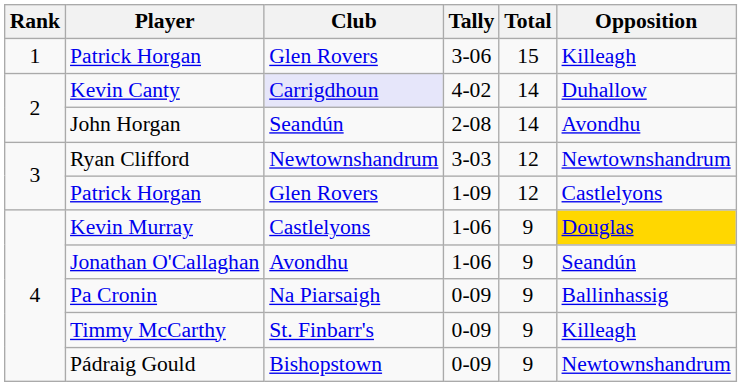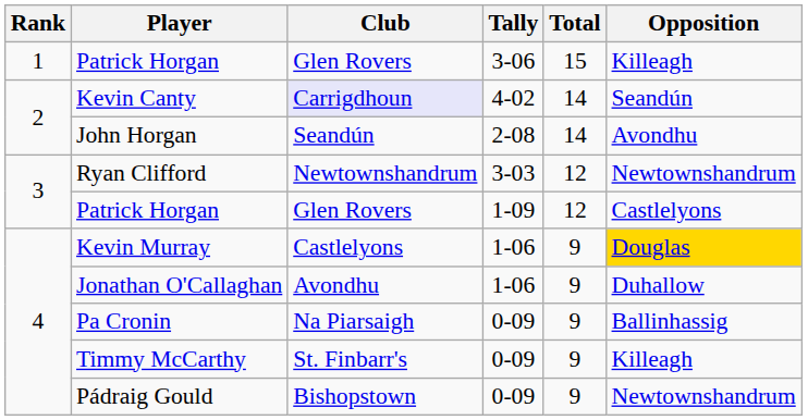Kevin Canty | Opposition: Duhallow -> Seandún
Jonathan O'Callaghan | Opposition: Seandún -> Duhallow
